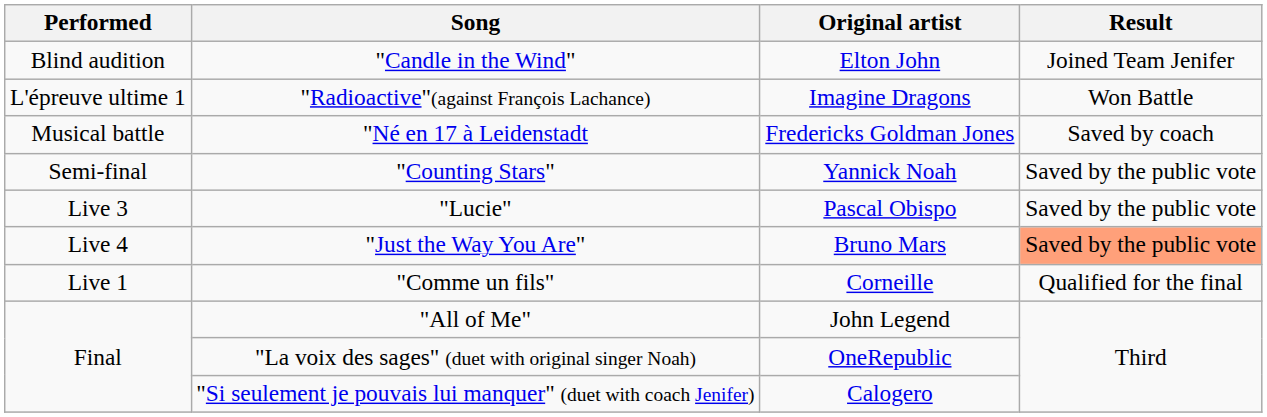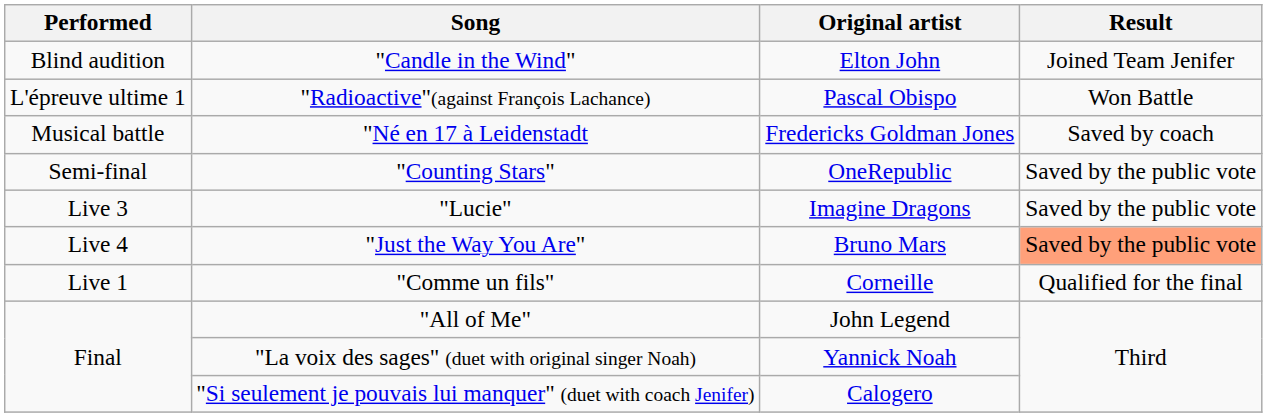"Radioactive"(against François Lachance) | Original artist: Imagine Dragons -> Pascal Obispo
"Counting Stars" | Original artist: Yannick Noah -> OneRepublic
"Lucie" | Original artist: Pascal Obispo -> Imagine Dragons
"La voix des sages" (duet with original singer Noah) | Original artist: OneRepublic -> Yannick Noah
